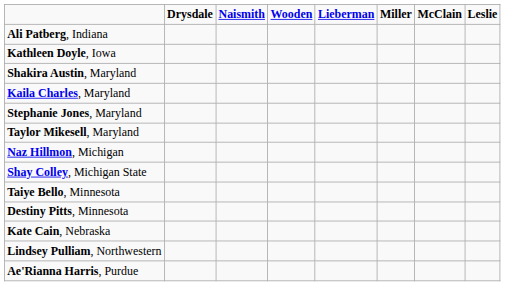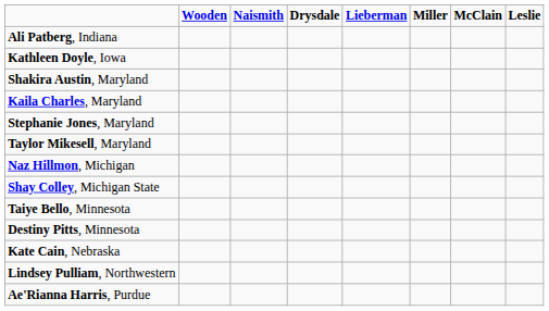columns swapped: Wooden <-> Drysdale
